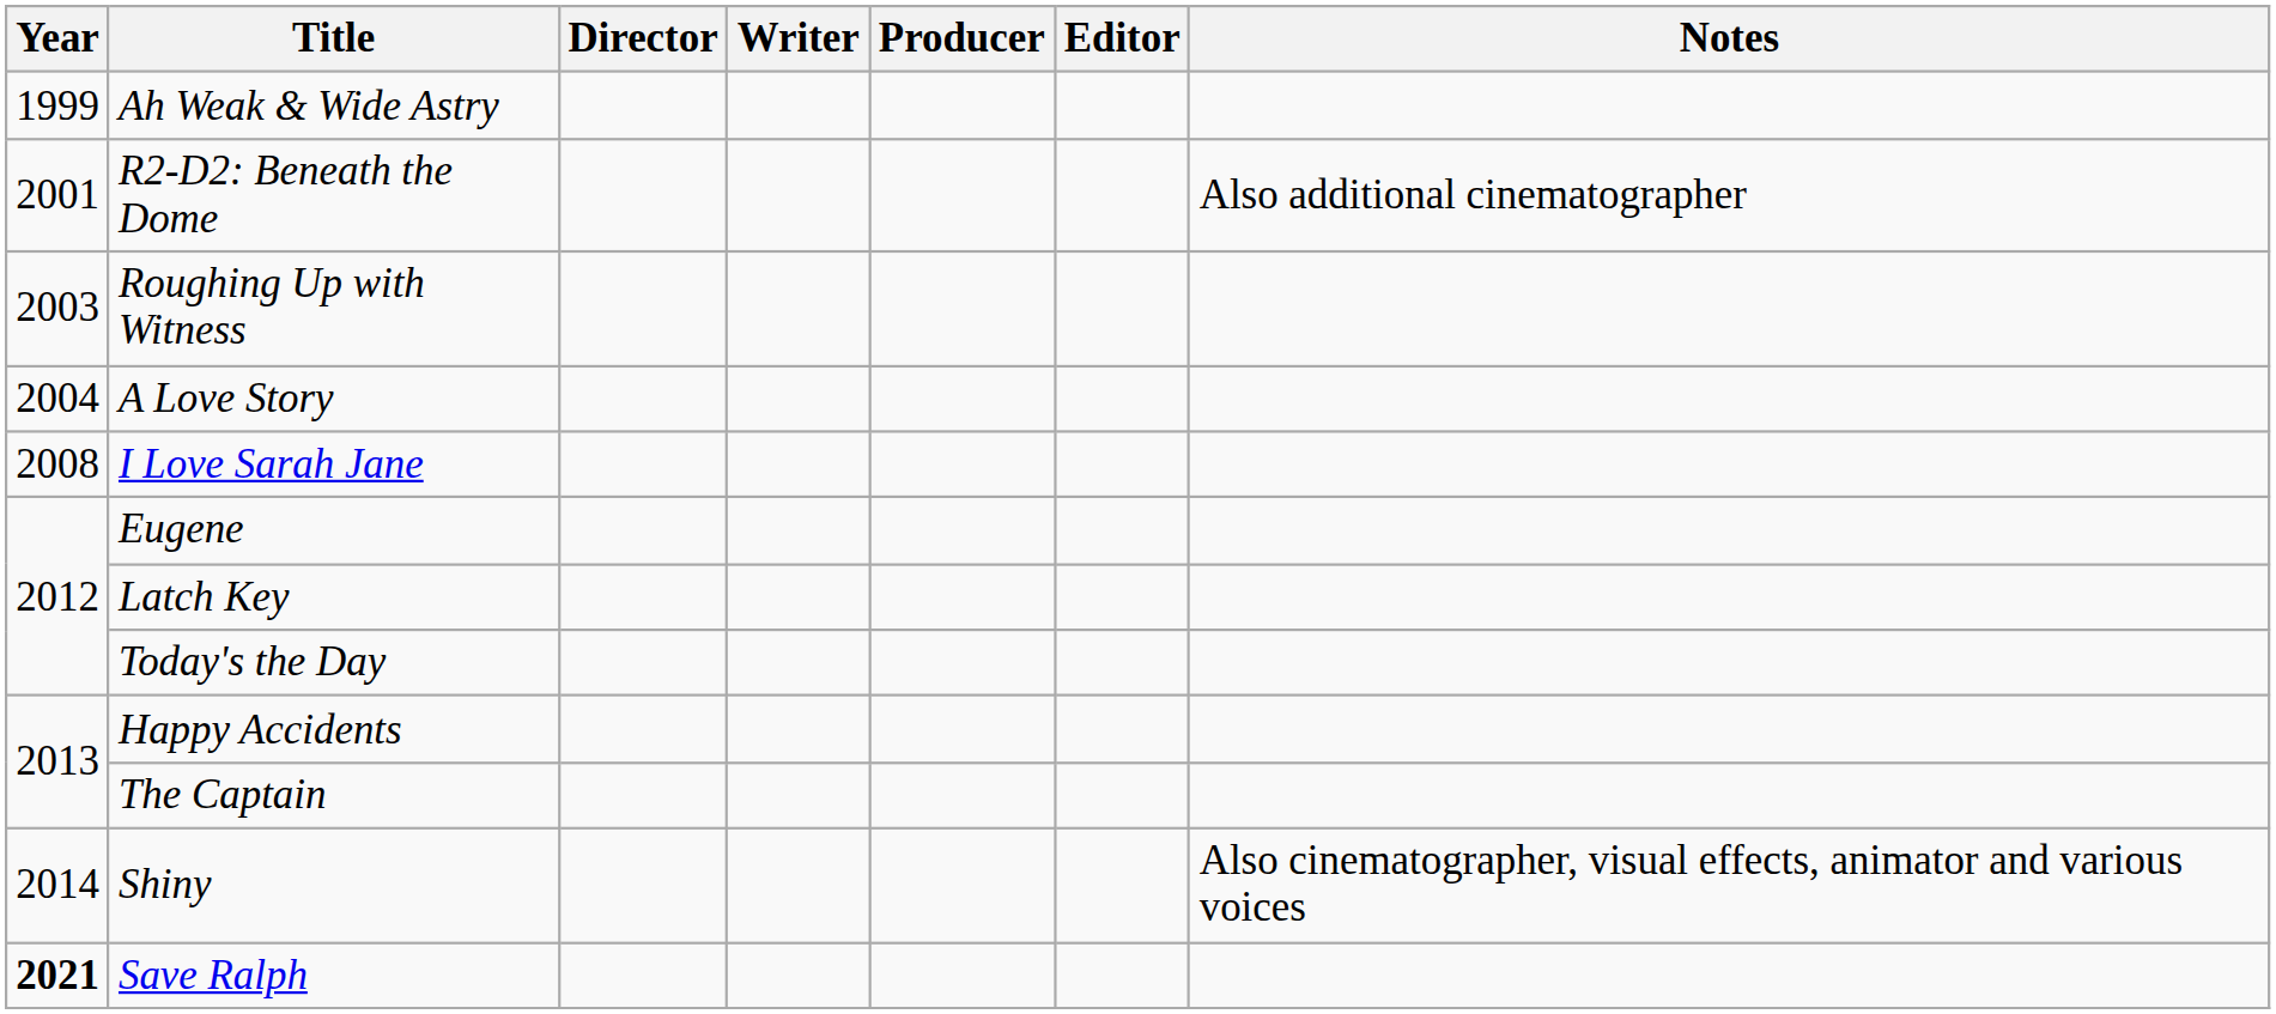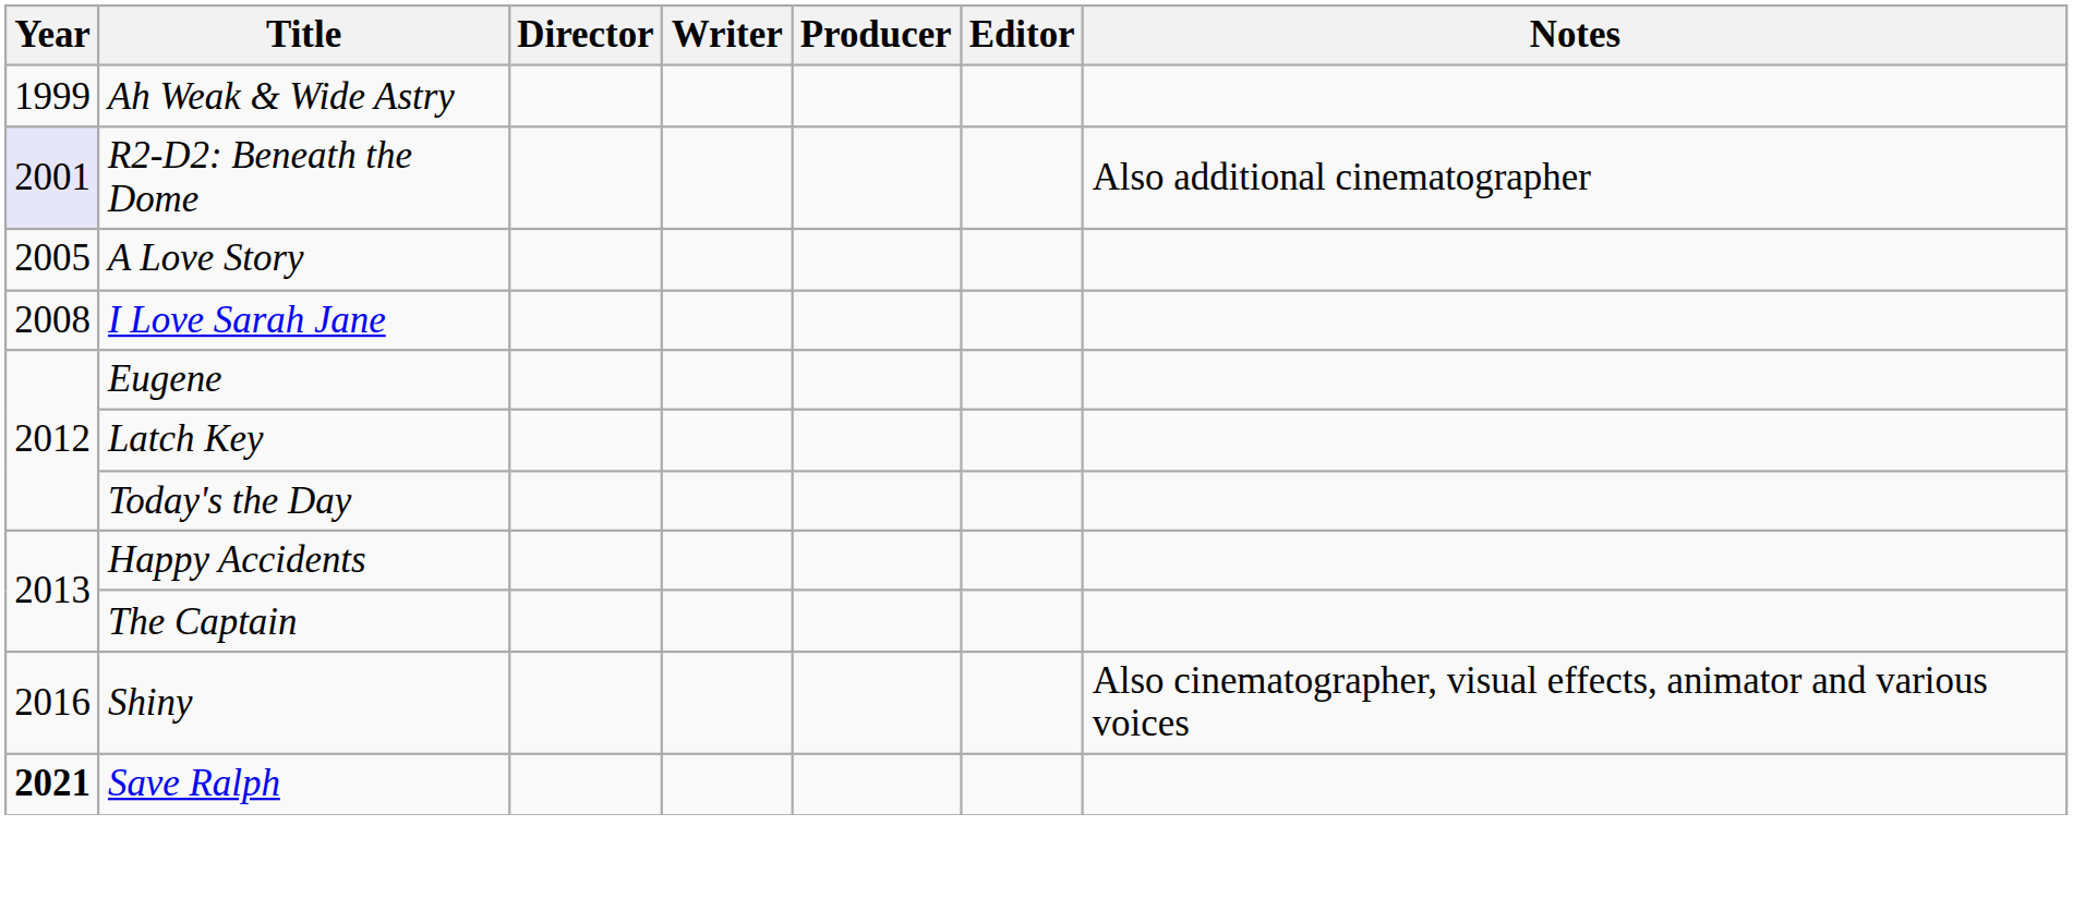R2-D2: Beneath the Dome | Year: no background -> lavender background
- row: 2003 | Roughing Up with Witness
A Love Story | Year: 2004 -> 2005
Shiny | Year: 2014 -> 2016
